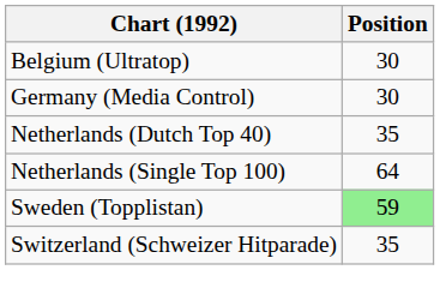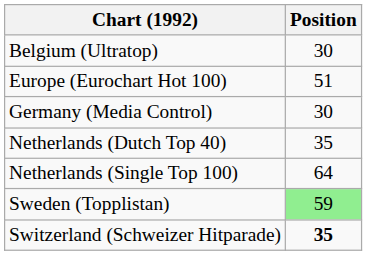+ row: Europe (Eurochart Hot 100) | 51
Switzerland (Schweizer Hitparade) | Position: normal -> bold
